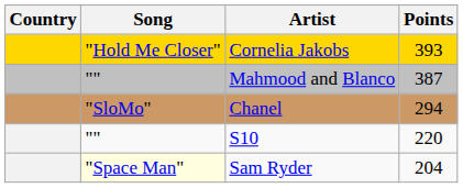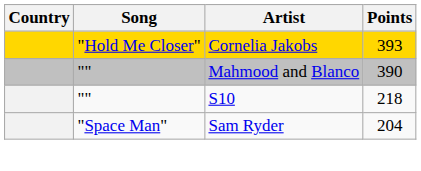Mahmood and Blanco | Points: 387 -> 390
- row: "SloMo" | Chanel | 294
S10 | Points: 220 -> 218
Sam Ryder | Song: lightyellow background -> no background
